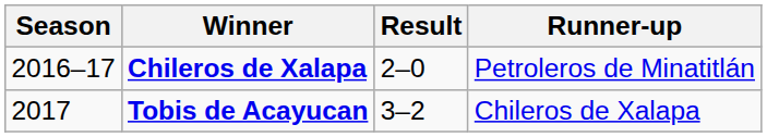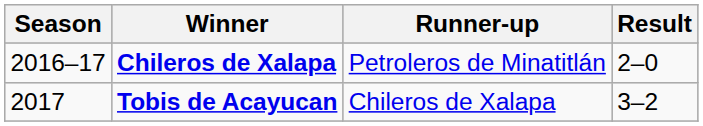columns swapped: Runner-up <-> Result
